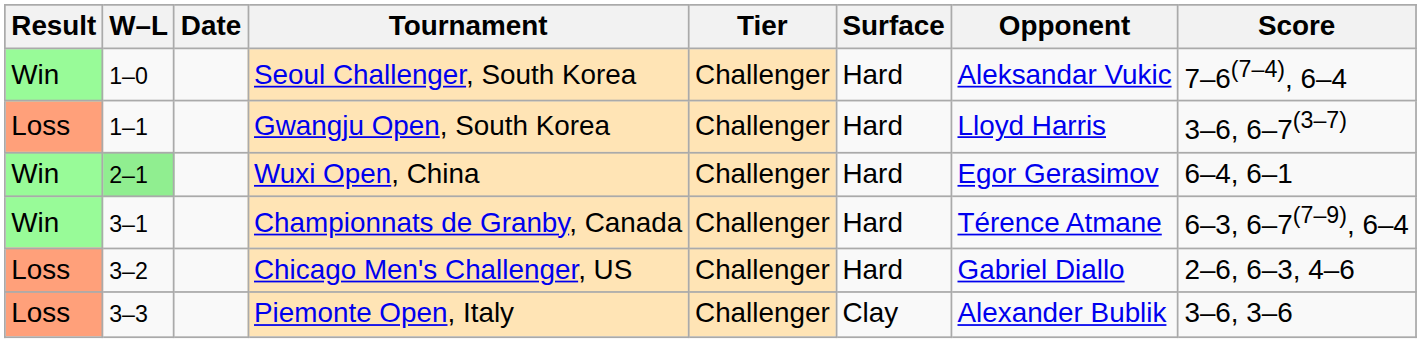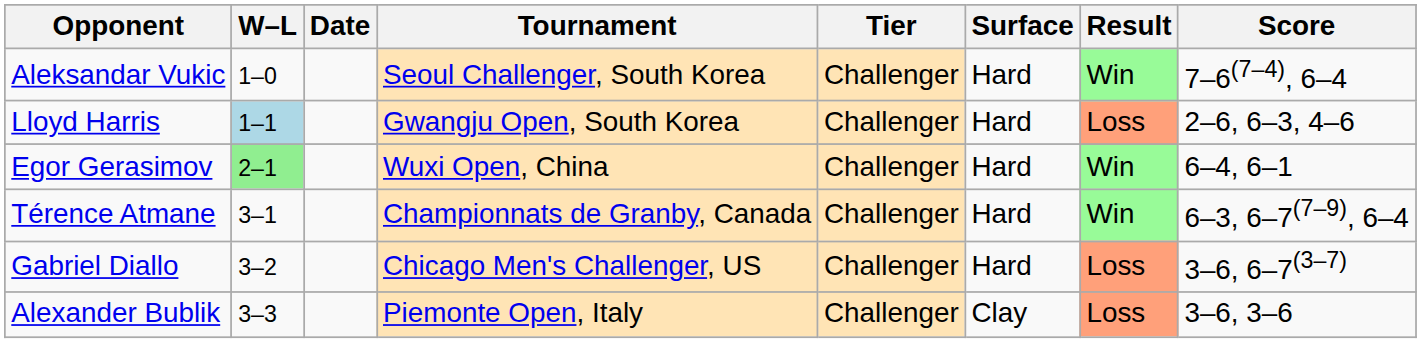columns swapped: Result <-> Opponent
Gwangju Open, South Korea | W–L: no background -> lightblue background
Gwangju Open, South Korea | Score: 3–6, 6–7(3–7) -> 2–6, 6–3, 4–6
Chicago Men's Challenger, US | Score: 2–6, 6–3, 4–6 -> 3–6, 6–7(3–7)
